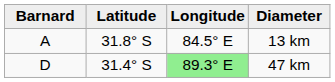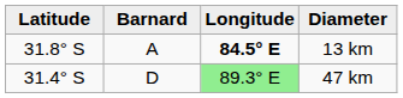columns swapped: Barnard <-> Latitude
13 km | Longitude: normal -> bold
